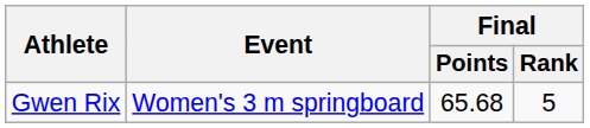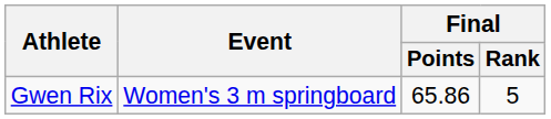Gwen Rix | Final / Points: 65.68 -> 65.86
